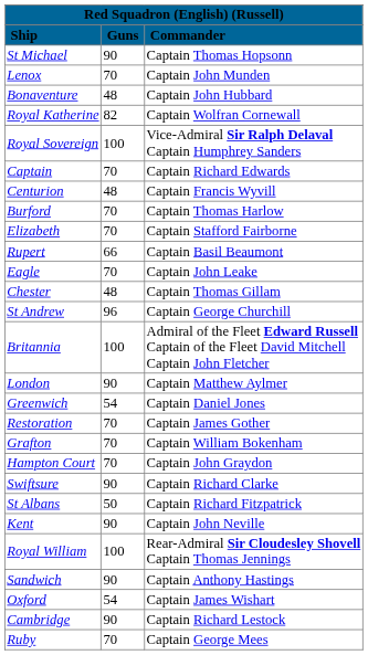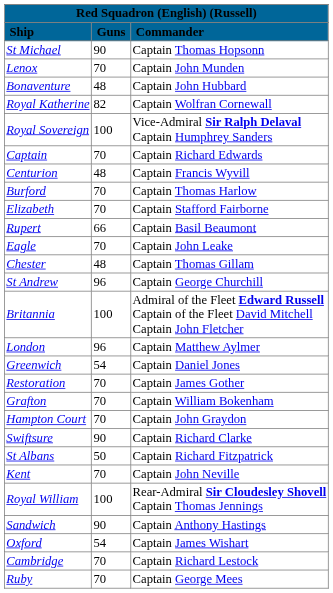London | Guns: 90 -> 96
Kent | Guns: 90 -> 70
Cambridge | Guns: 90 -> 70
